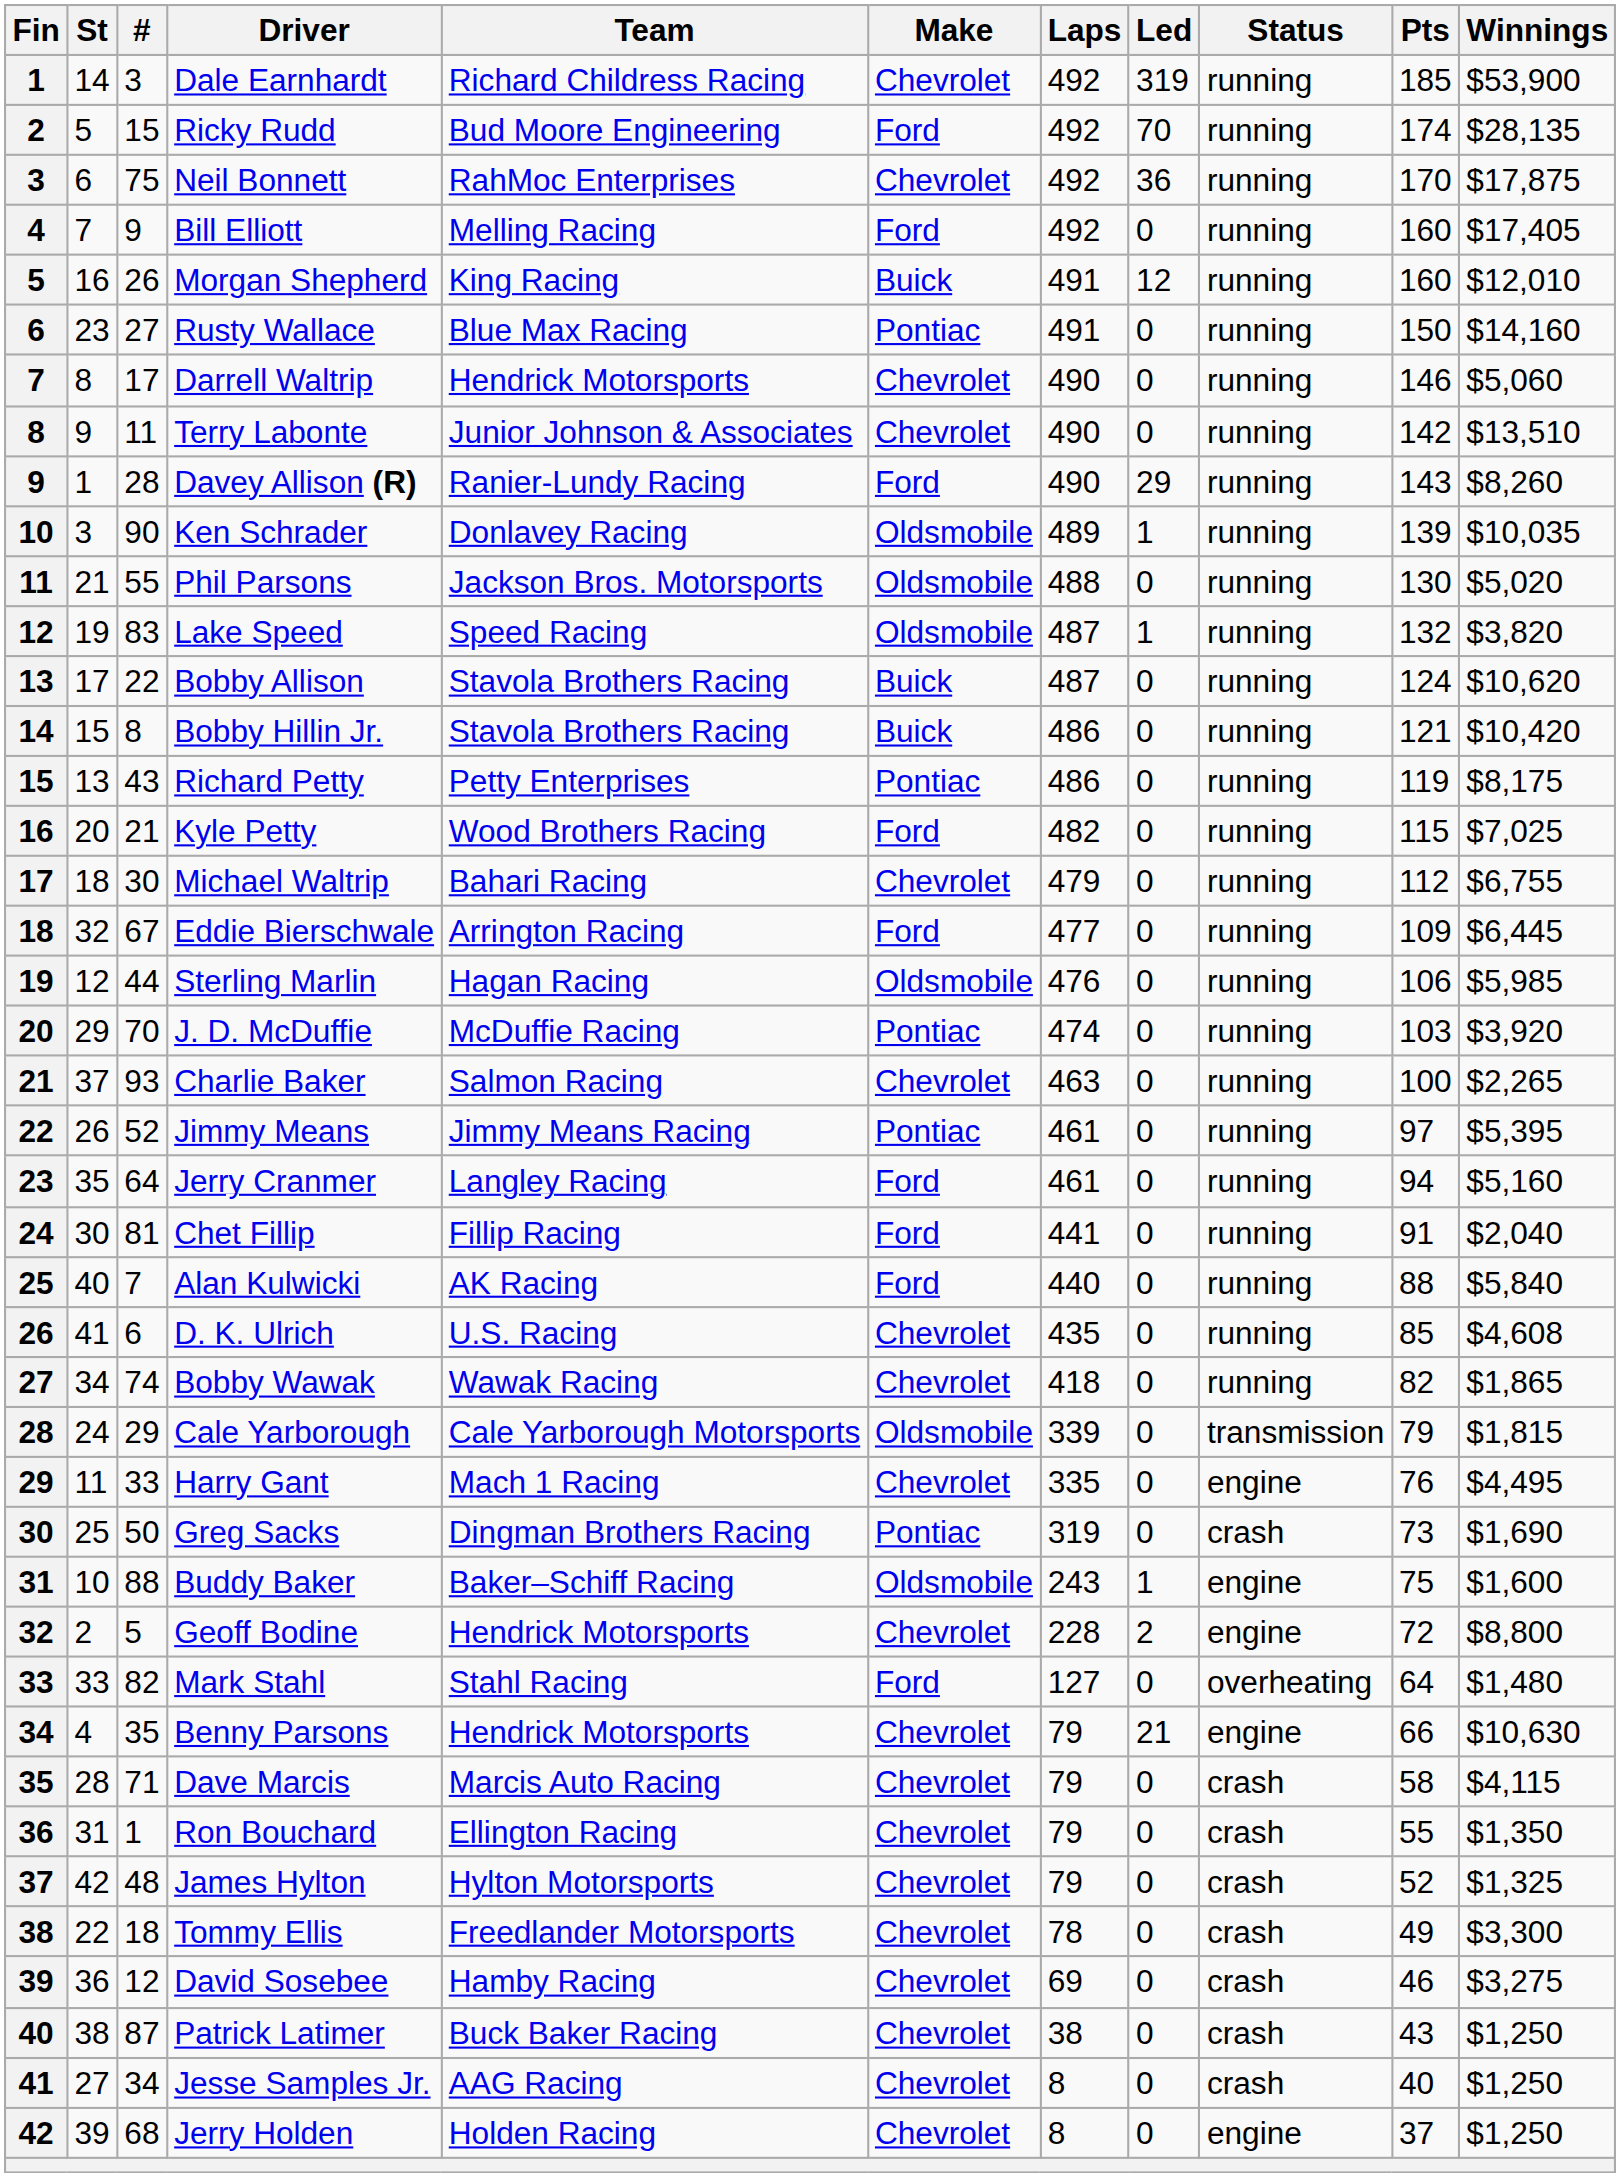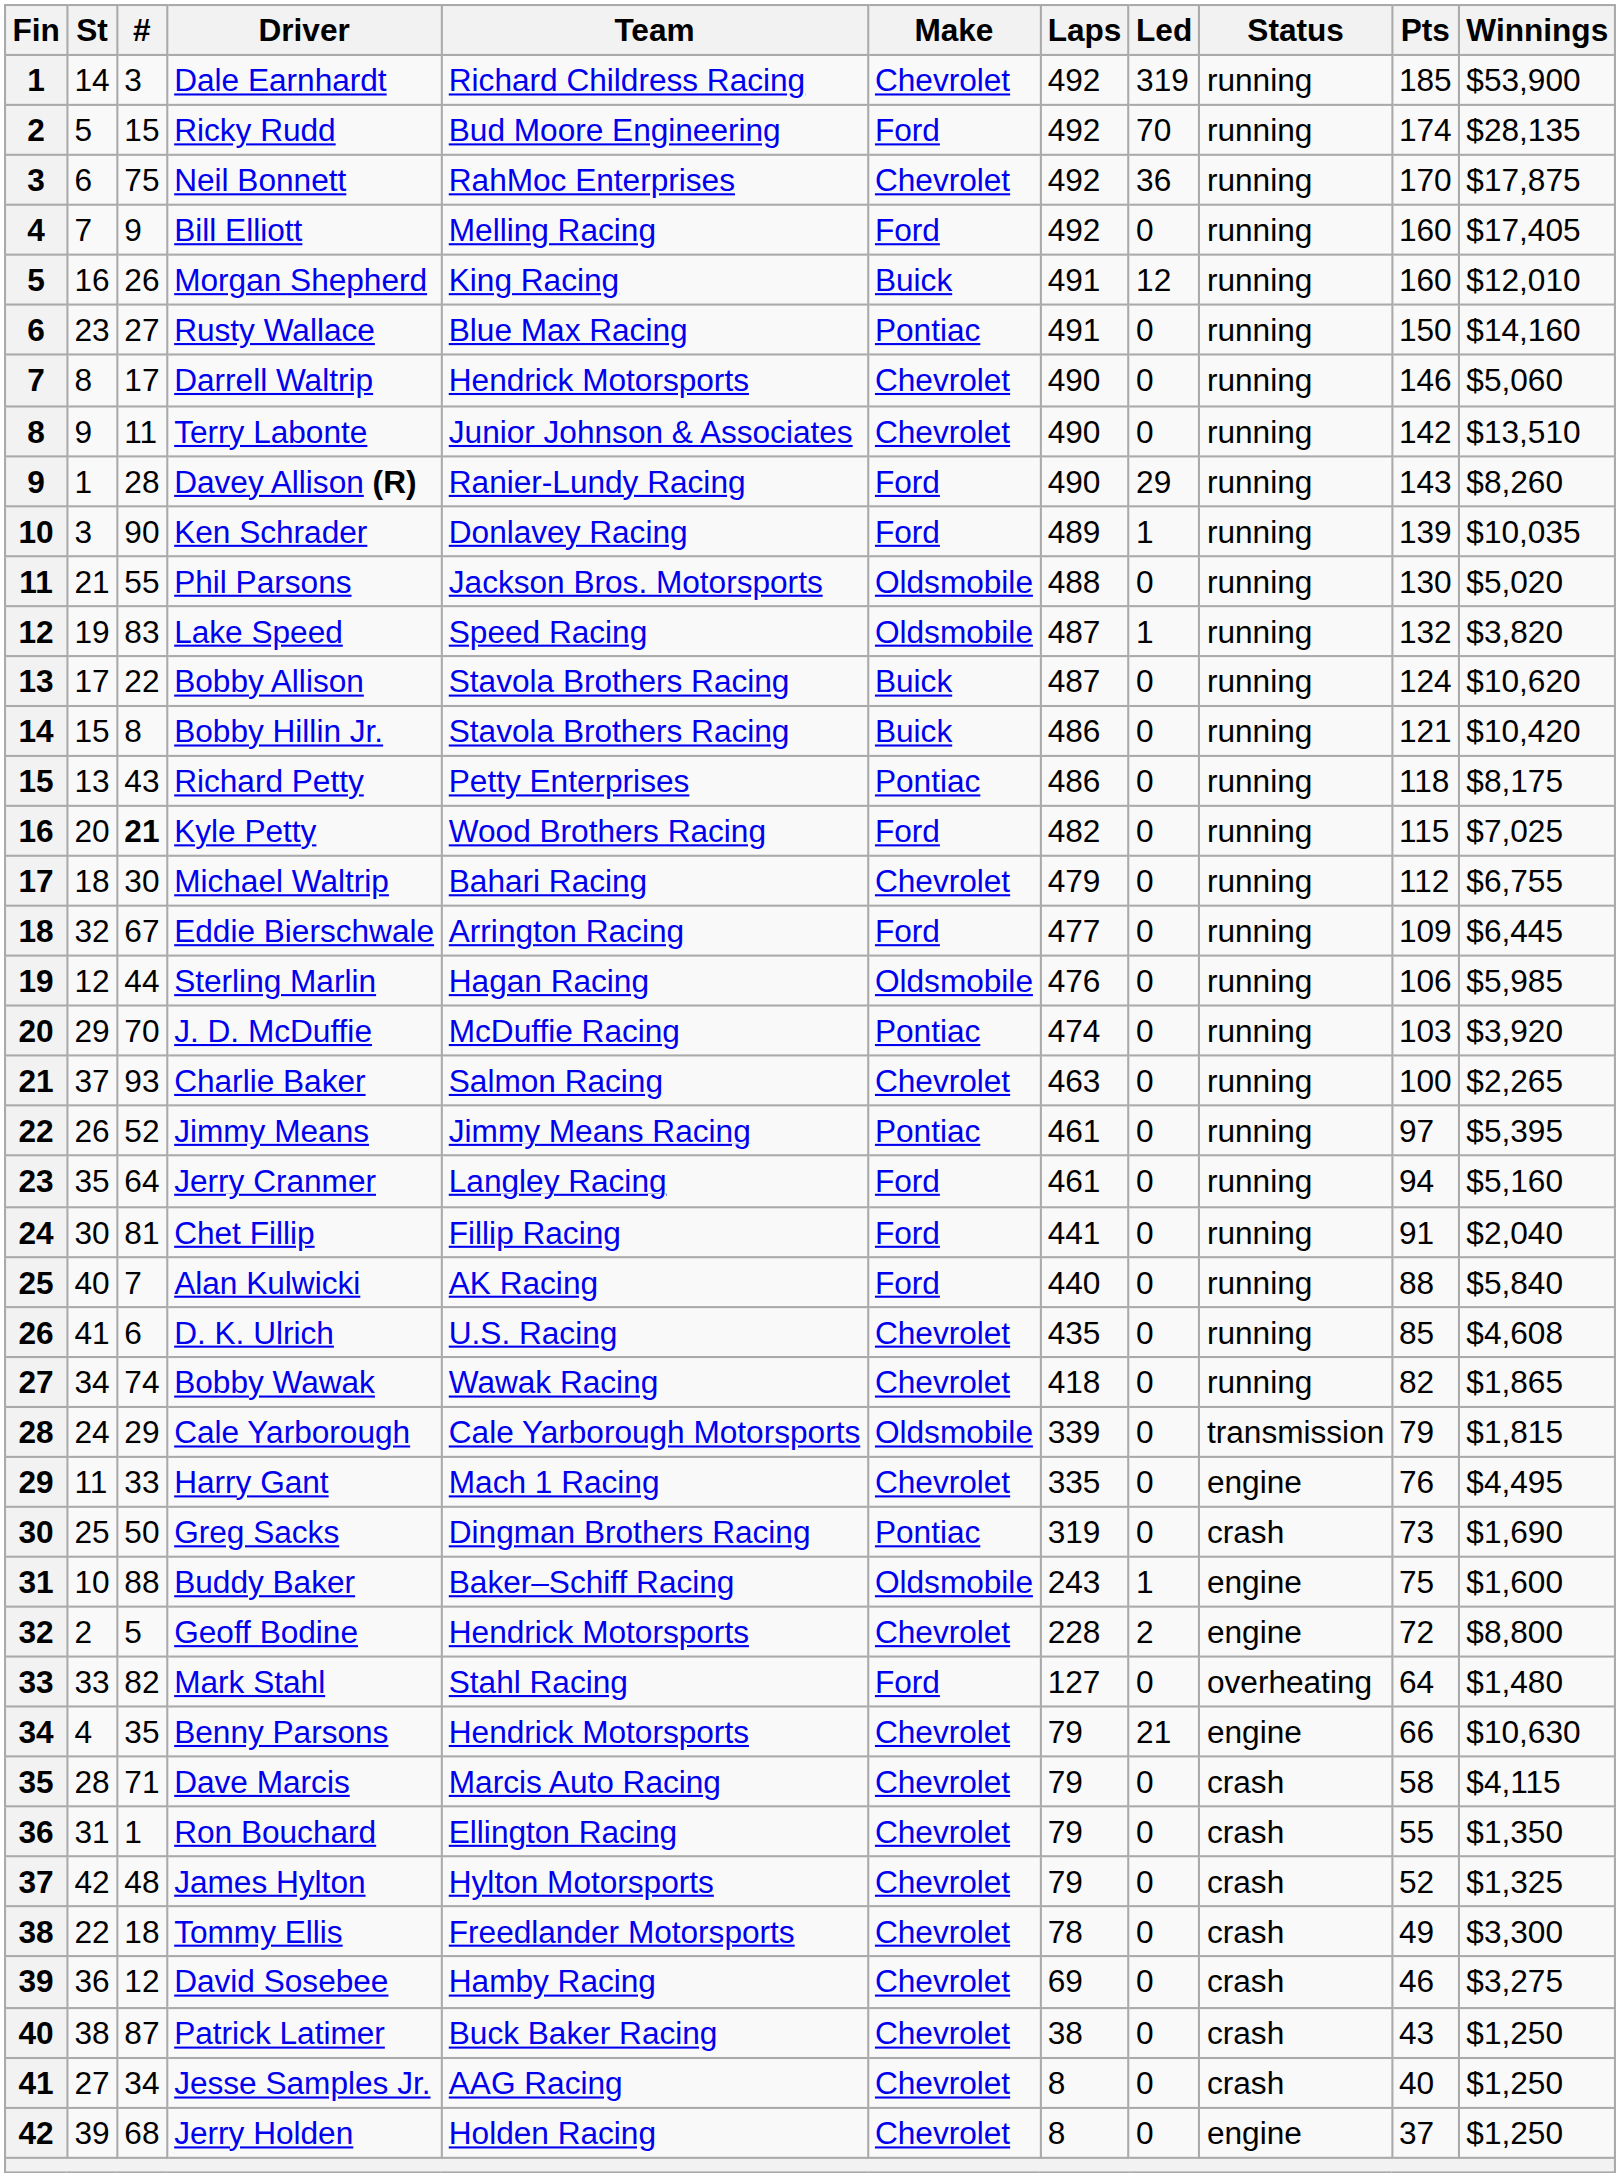Ken Schrader | Make: Oldsmobile -> Ford
Richard Petty | Pts: 119 -> 118
Kyle Petty | #: normal -> bold
